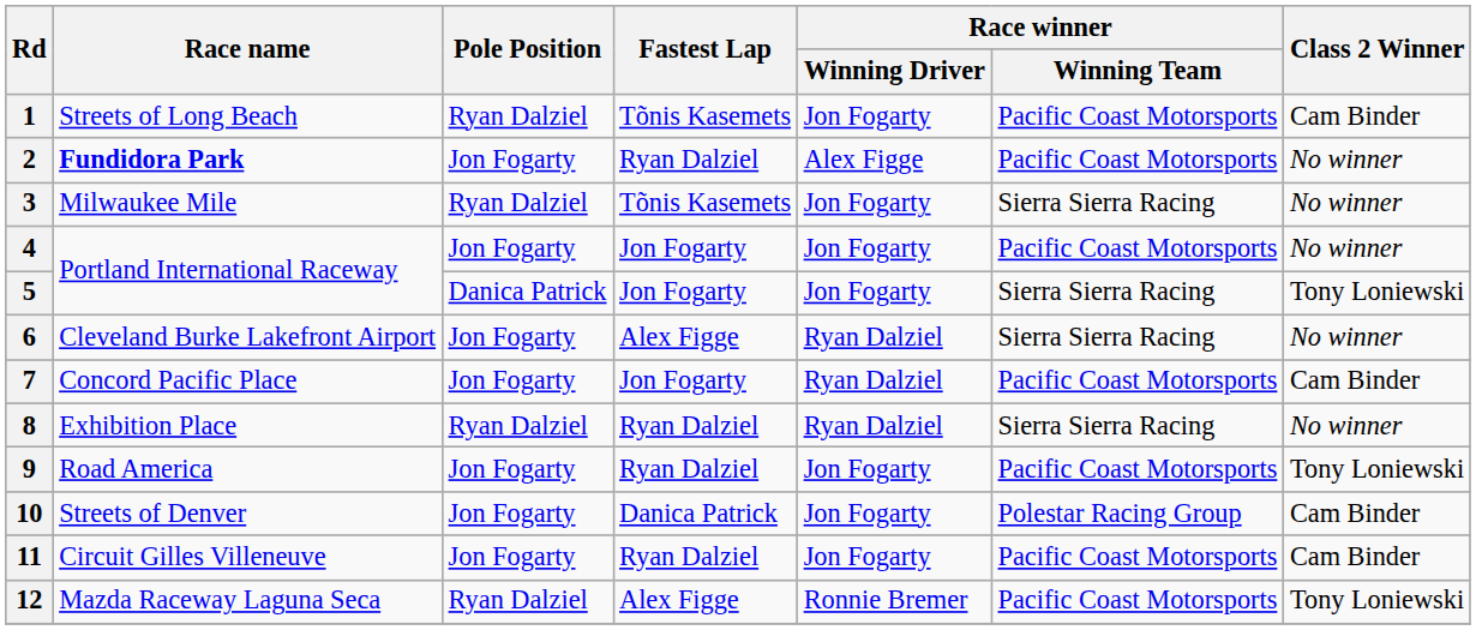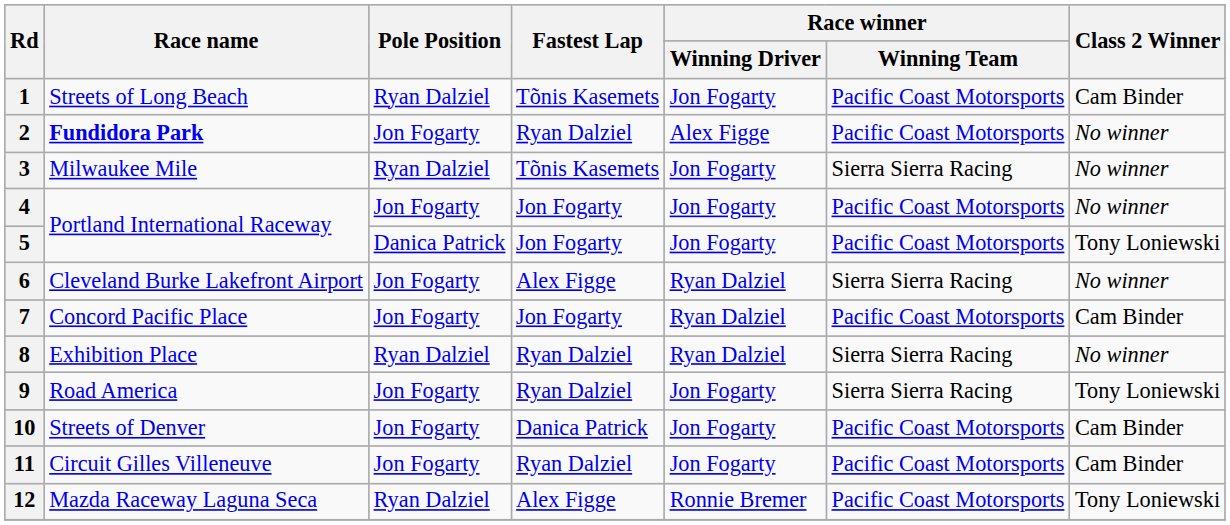5 | Race winner / Winning Team: Sierra Sierra Racing -> Pacific Coast Motorsports
9 | Race winner / Winning Team: Pacific Coast Motorsports -> Sierra Sierra Racing
10 | Race winner / Winning Team: Polestar Racing Group -> Pacific Coast Motorsports
